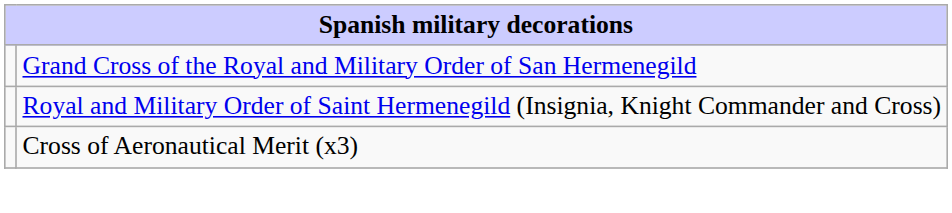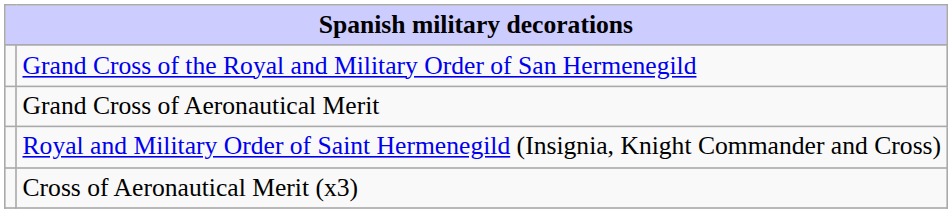+ row: Grand Cross of Aeronautical Merit
